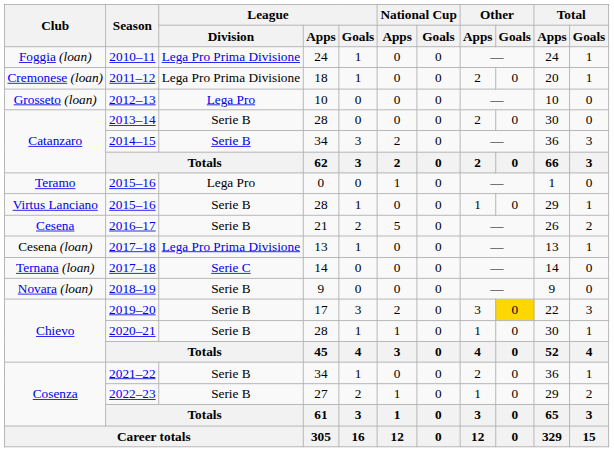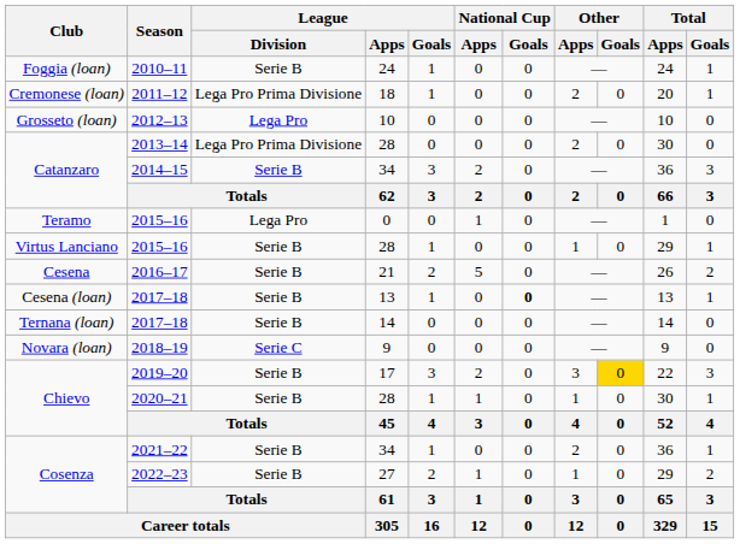2010–11 | League / Division: Lega Pro Prima Divisione -> Serie B
2013–14 | League / Division: Serie B -> Lega Pro Prima Divisione
Cesena (loan) / 2017–18 | League / Division: Lega Pro Prima Divisione -> Serie B
Cesena (loan) / 2017–18 | National Cup / Goals: normal -> bold
Ternana (loan) / 2017–18 | League / Division: Serie C -> Serie B
2018–19 | League / Division: Serie B -> Serie C
